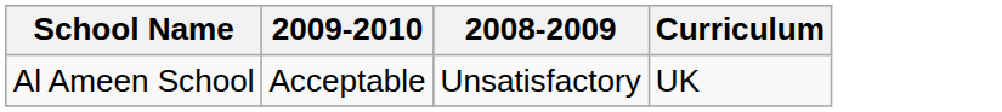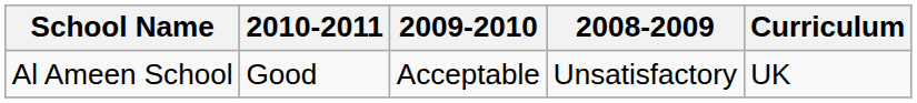+ column: 2010-2011 | Good
